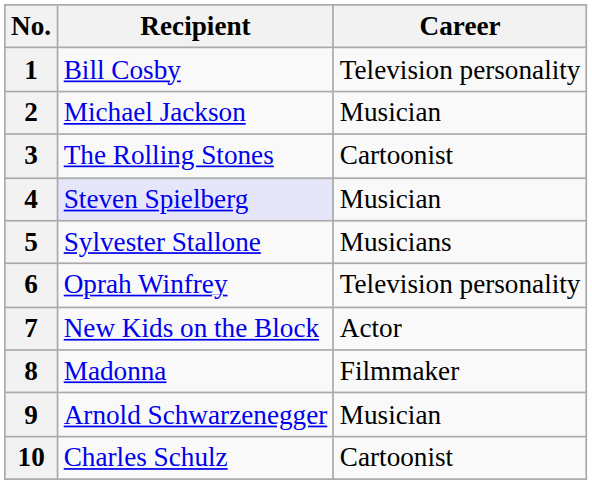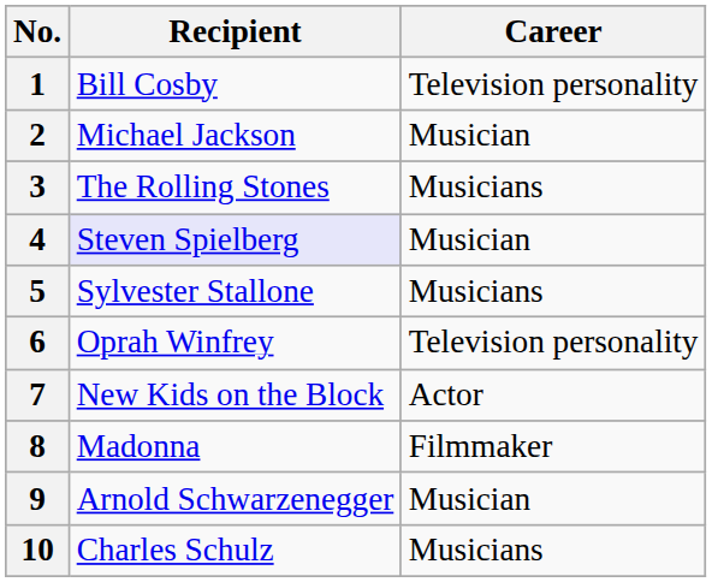3 | Career: Cartoonist -> Musicians
10 | Career: Cartoonist -> Musicians
